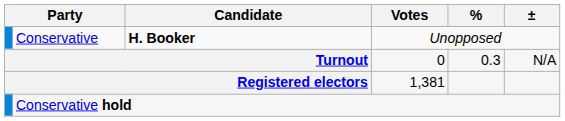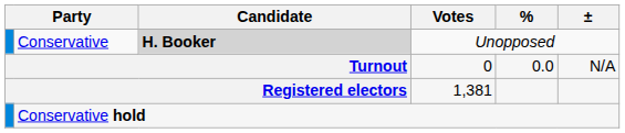Conservative | Candidate: no background -> lightgrey background
Turnout | %: 0.3 -> 0.0
